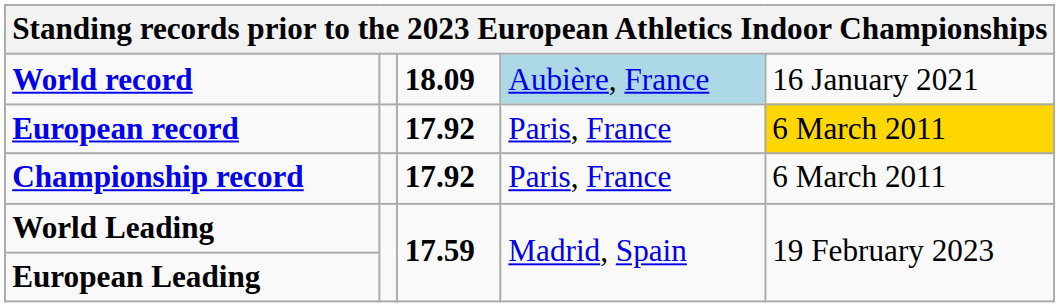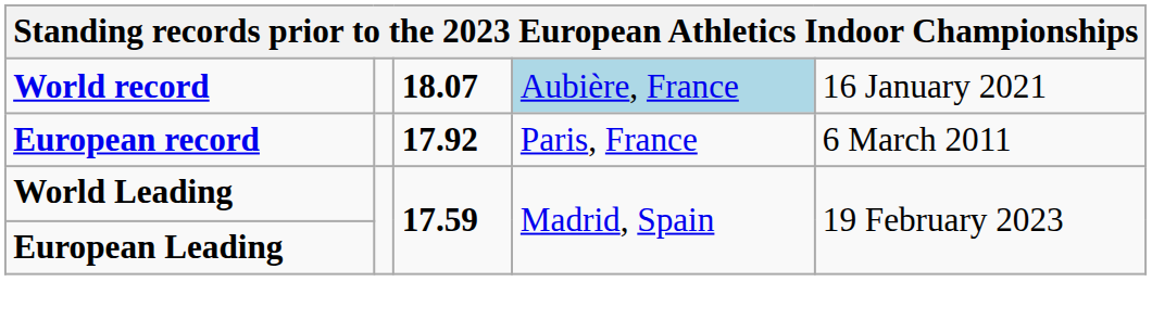World record | column 3: 18.09 -> 18.07
European record | column 5: gold background -> no background
- row: Championship record | 17.92 | Paris, France | 6 March 2011
